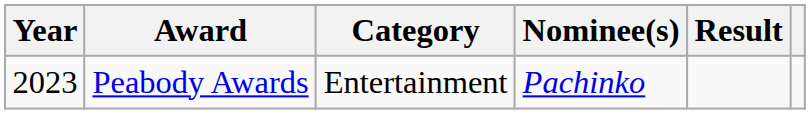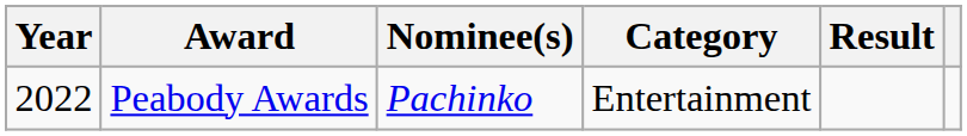columns swapped: Category <-> Nominee(s)
Peabody Awards | Year: 2023 -> 2022
